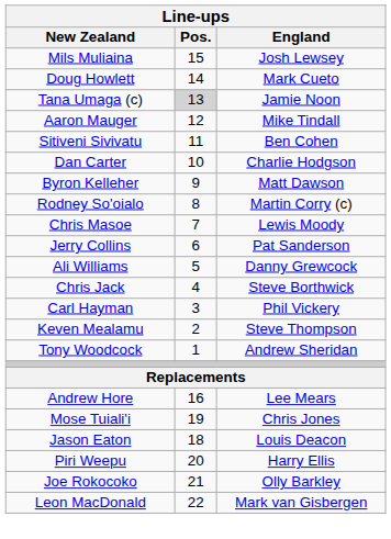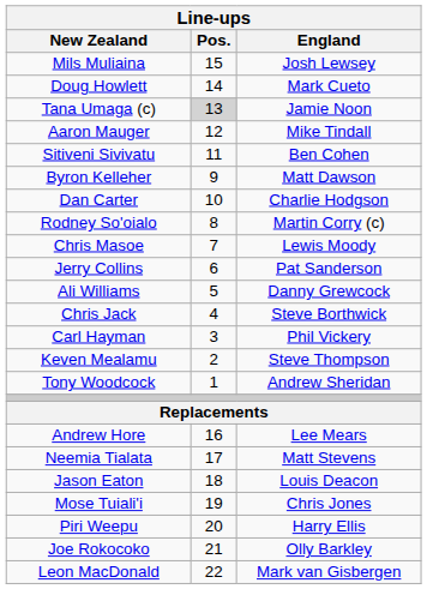rows swapped: Dan Carter <-> Byron Kelleher
+ row: Neemia Tialata | 17 | Matt Stevens
rows swapped: Jason Eaton <-> Mose Tuiali'i
